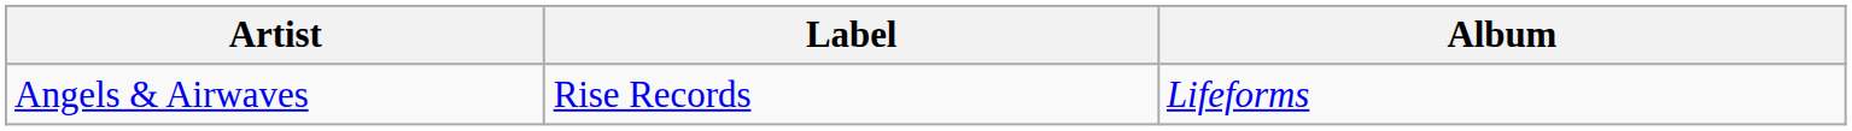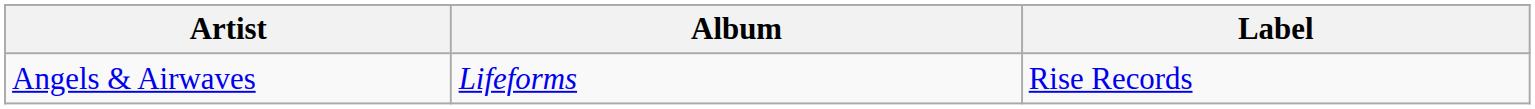columns swapped: Album <-> Label
